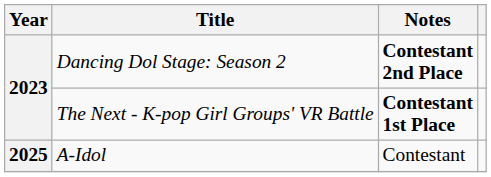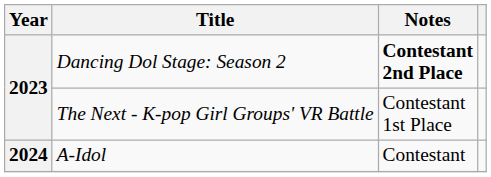The Next - K-pop Girl Groups' VR Battle | Notes: bold -> normal
A-Idol | Year: 2025 -> 2024
